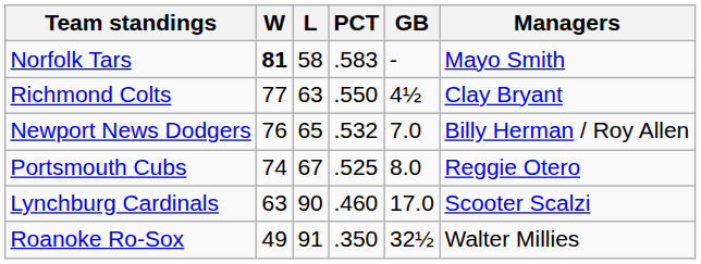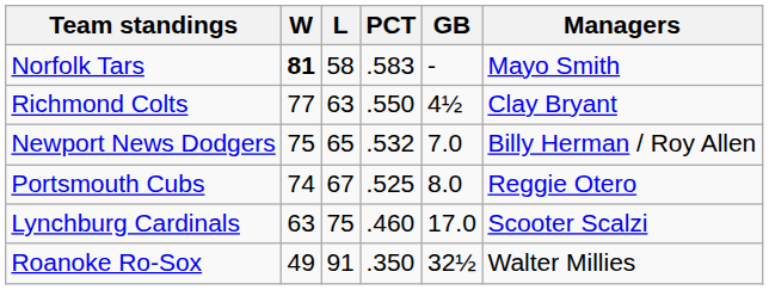Newport News Dodgers | W: 76 -> 75
Lynchburg Cardinals | L: 90 -> 75
